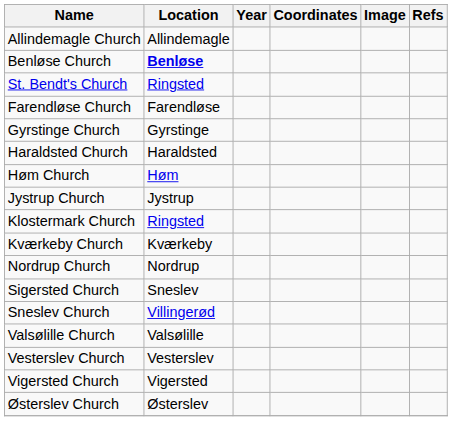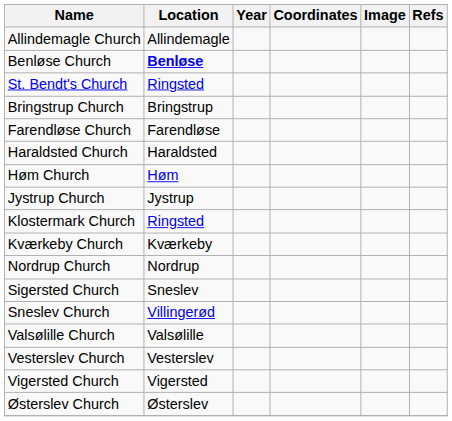+ row: Bringstrup Church | Bringstrup
- row: Gyrstinge Church | Gyrstinge
